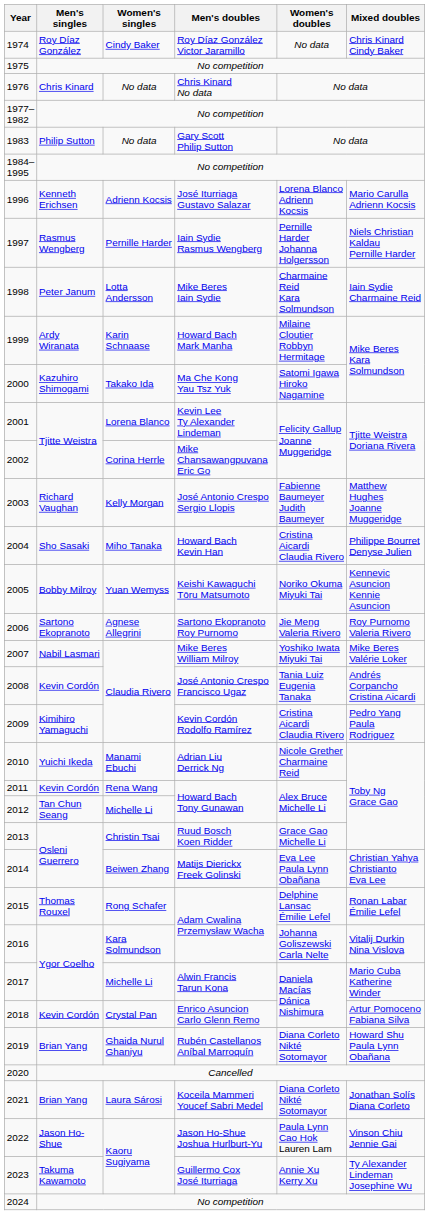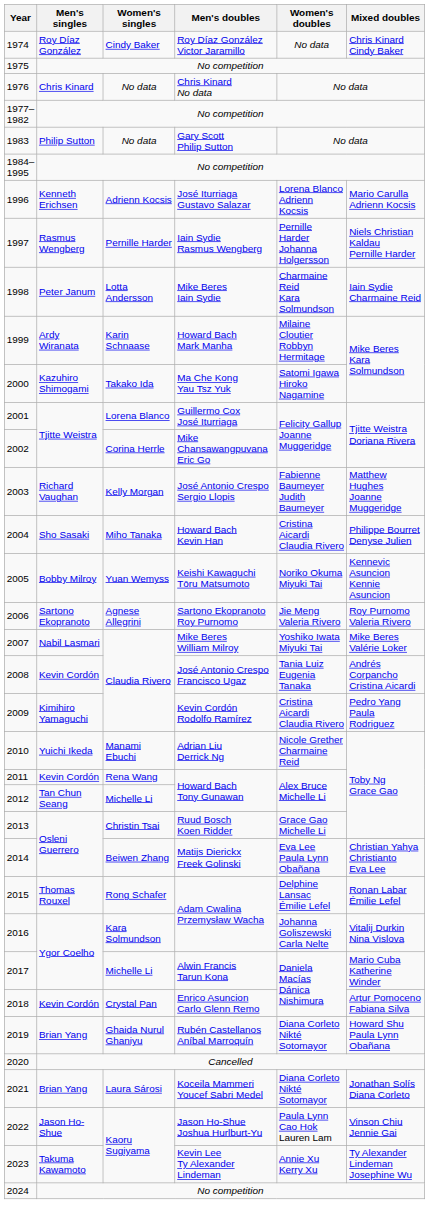2001 | Men's doubles: Kevin Lee Ty Alexander Lindeman -> Guillermo Cox José Iturriaga
2023 | Men's doubles: Guillermo Cox José Iturriaga -> Kevin Lee Ty Alexander Lindeman
